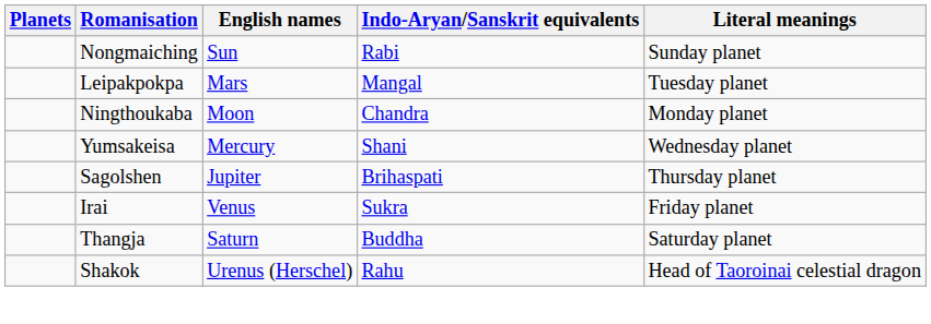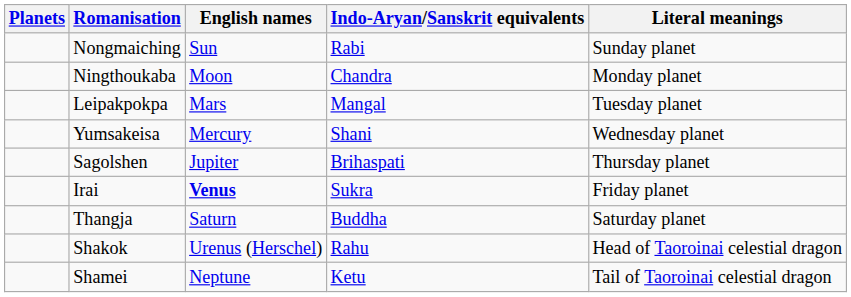rows swapped: Ningthoukaba <-> Leipakpokpa
Irai | English names: normal -> bold
+ row: Shamei | Neptune | Ketu | Tail of Taoroinai celestial dragon
